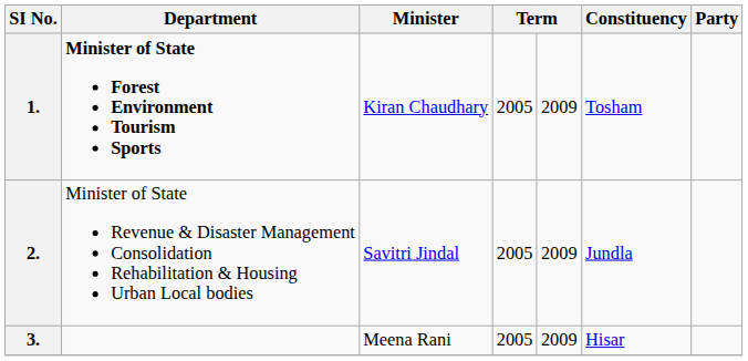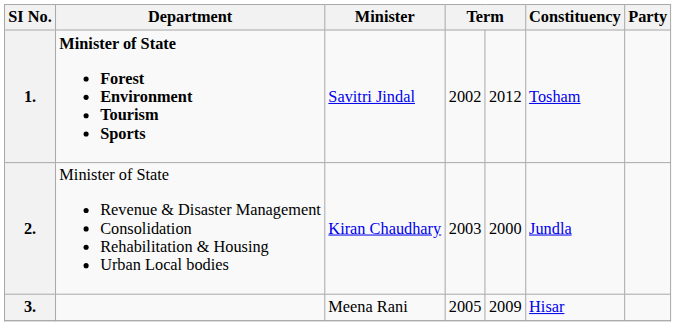1. | Minister: Kiran Chaudhary -> Savitri Jindal
1. | column 4: 2005 -> 2002
1. | column 5: 2009 -> 2012
2. | Minister: Savitri Jindal -> Kiran Chaudhary
2. | column 4: 2005 -> 2003
2. | column 5: 2009 -> 2000
